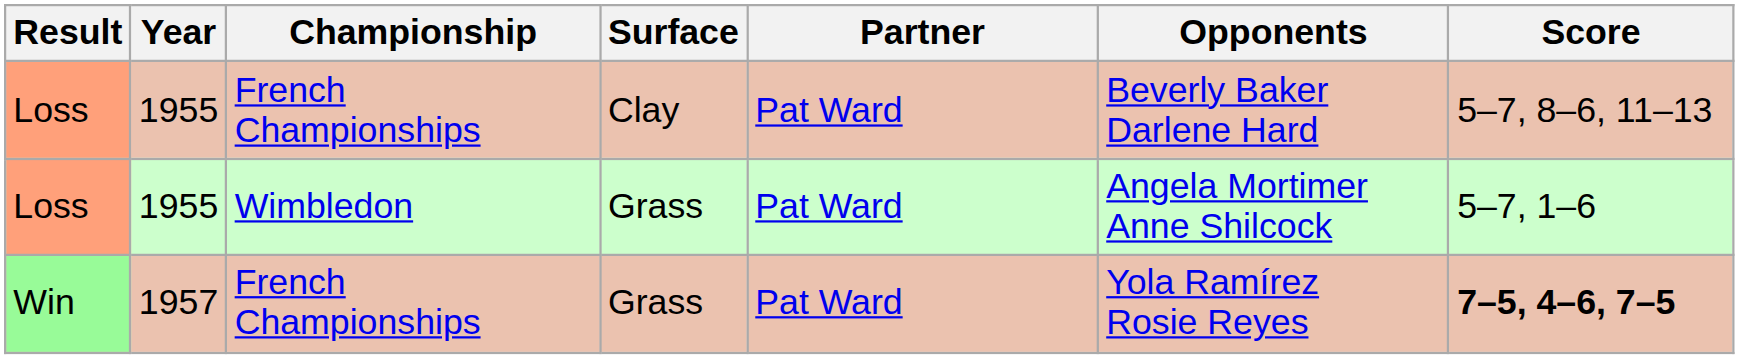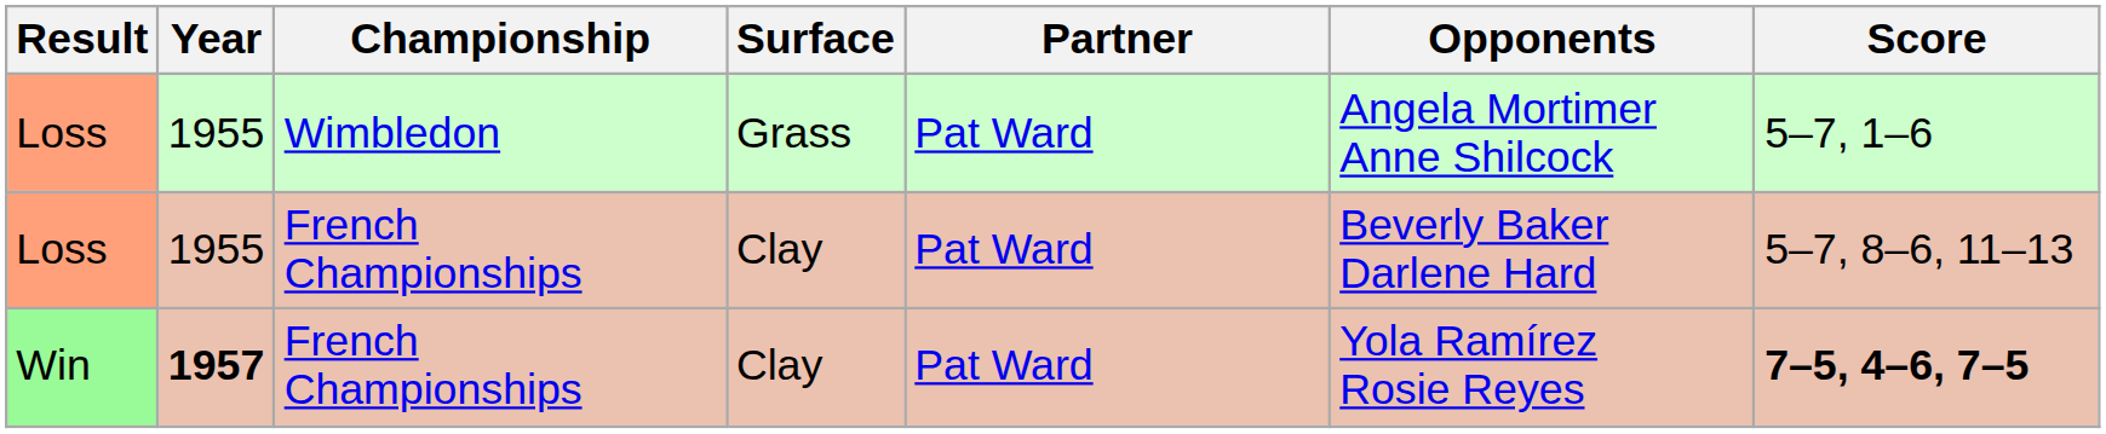rows swapped: Loss / French Championships <-> Loss / Wimbledon
Win | Year: normal -> bold
Win | Surface: Grass -> Clay
